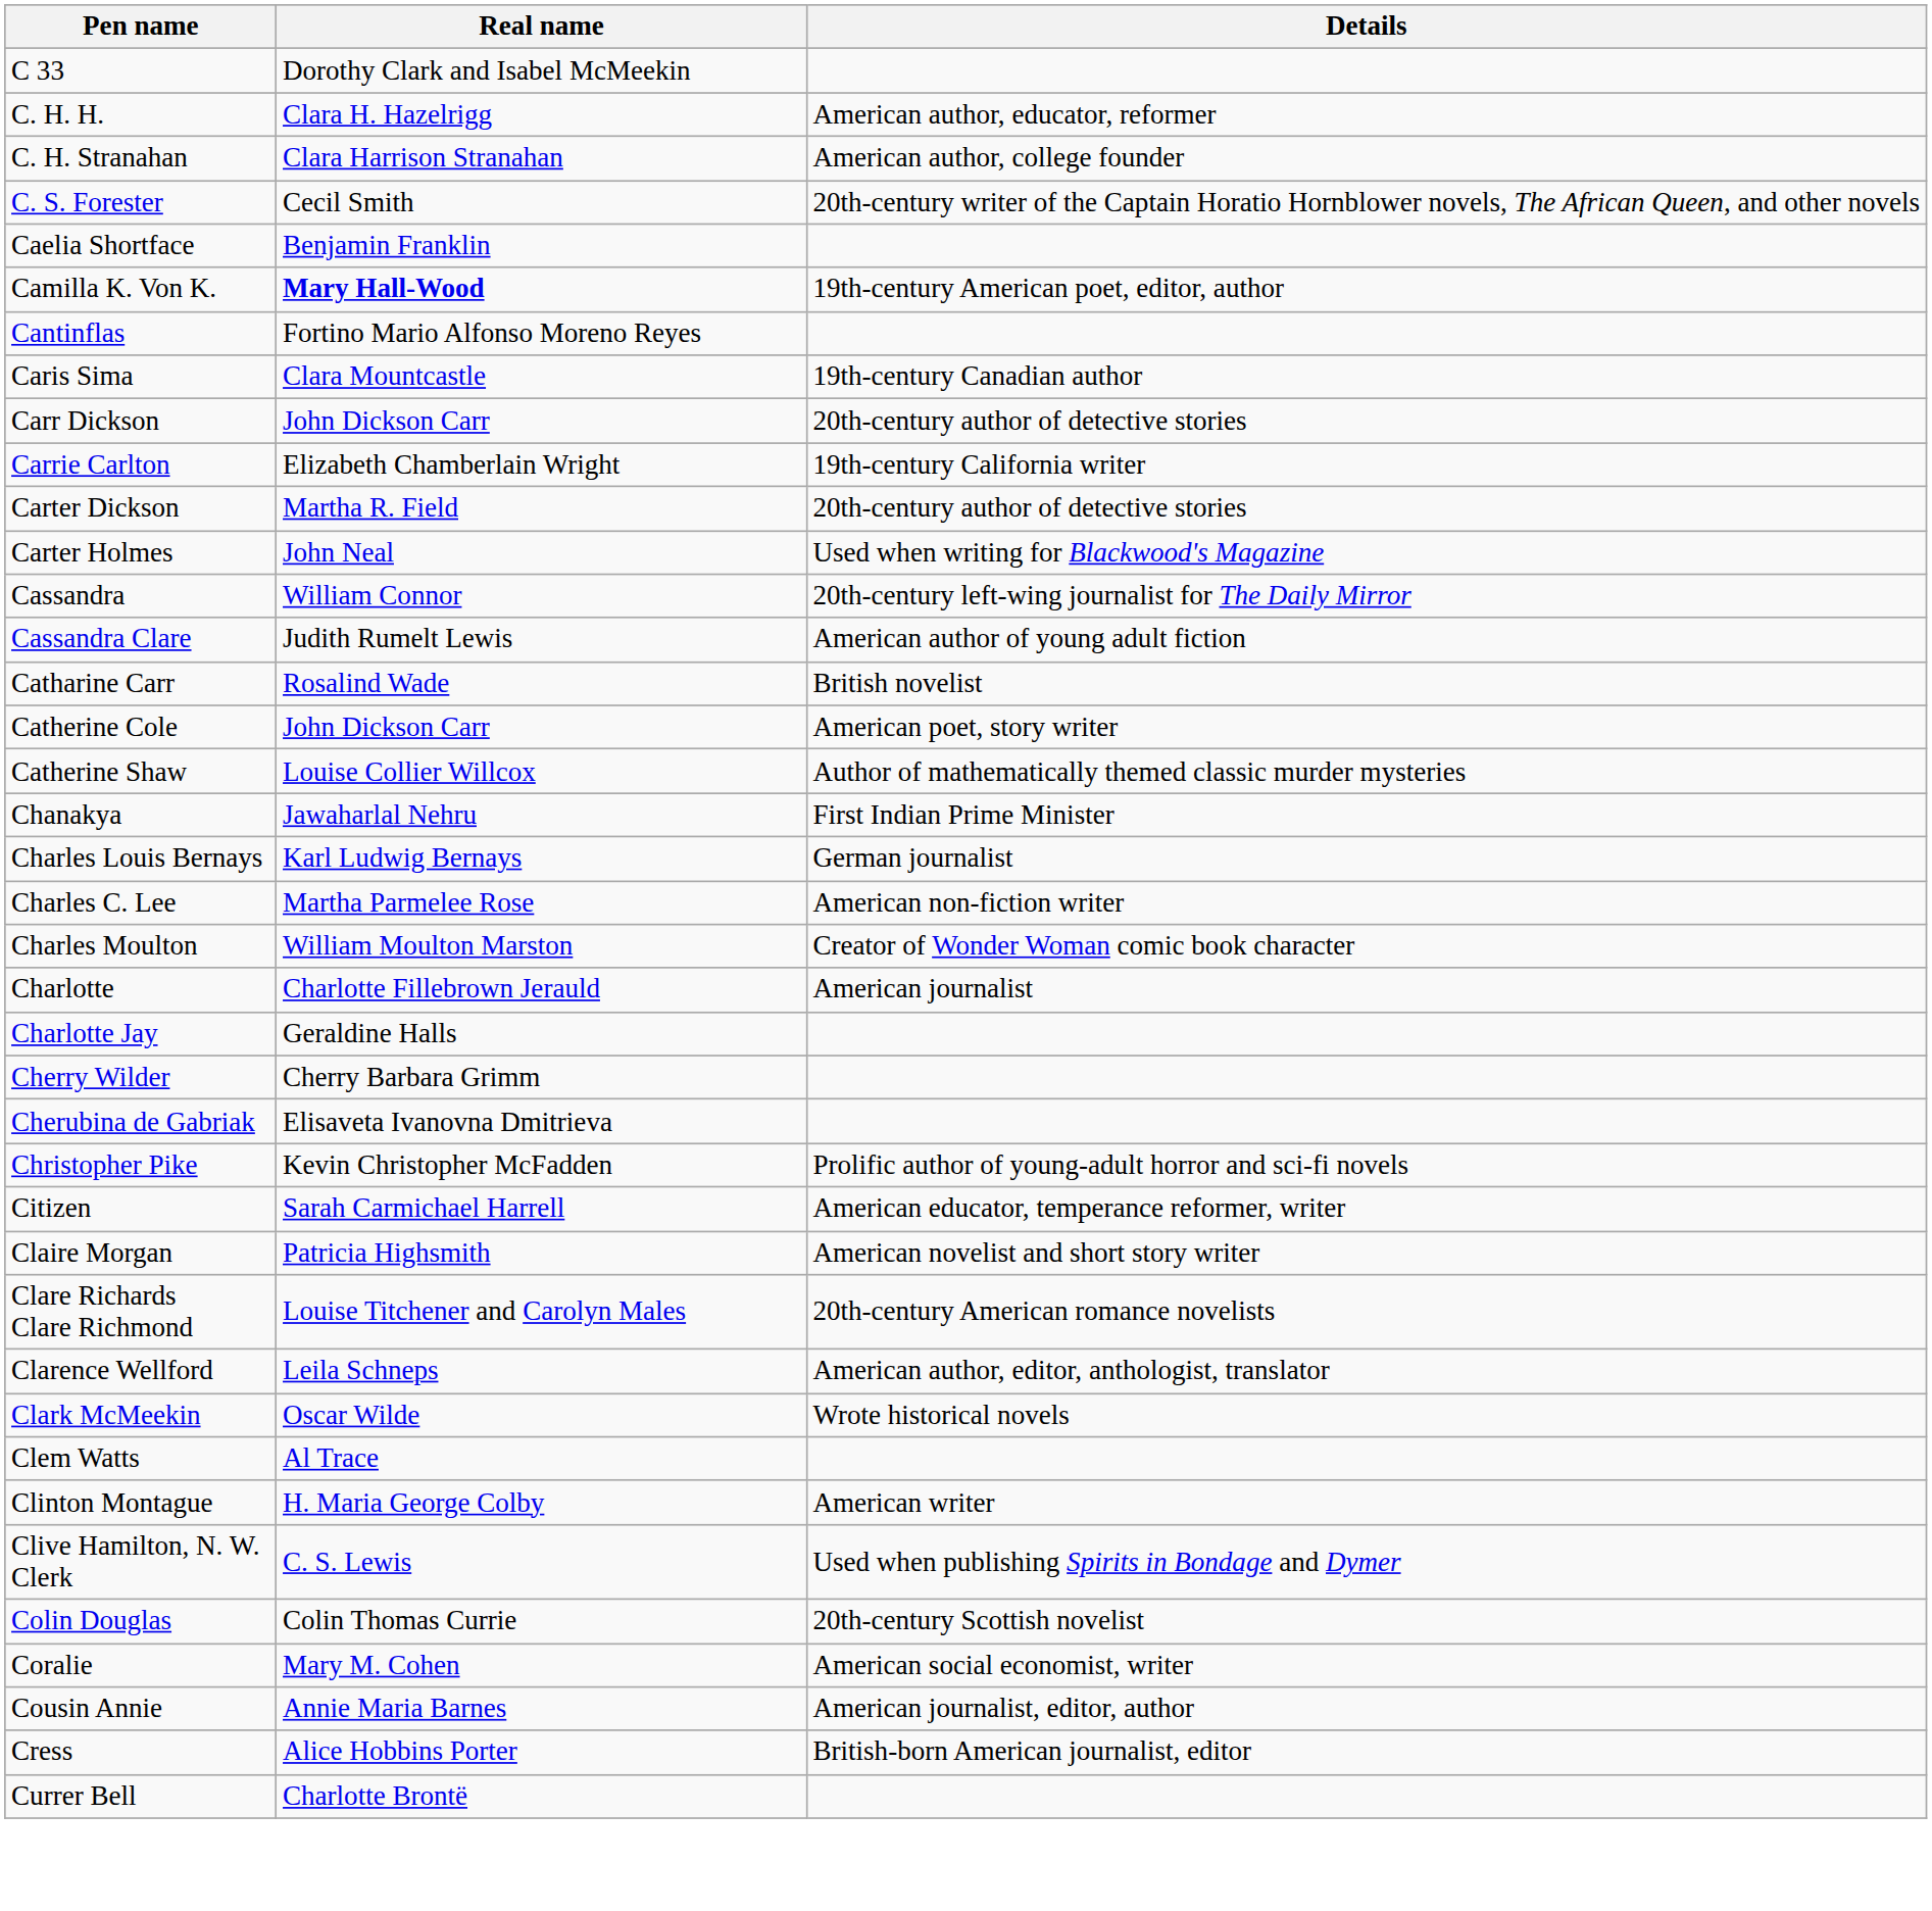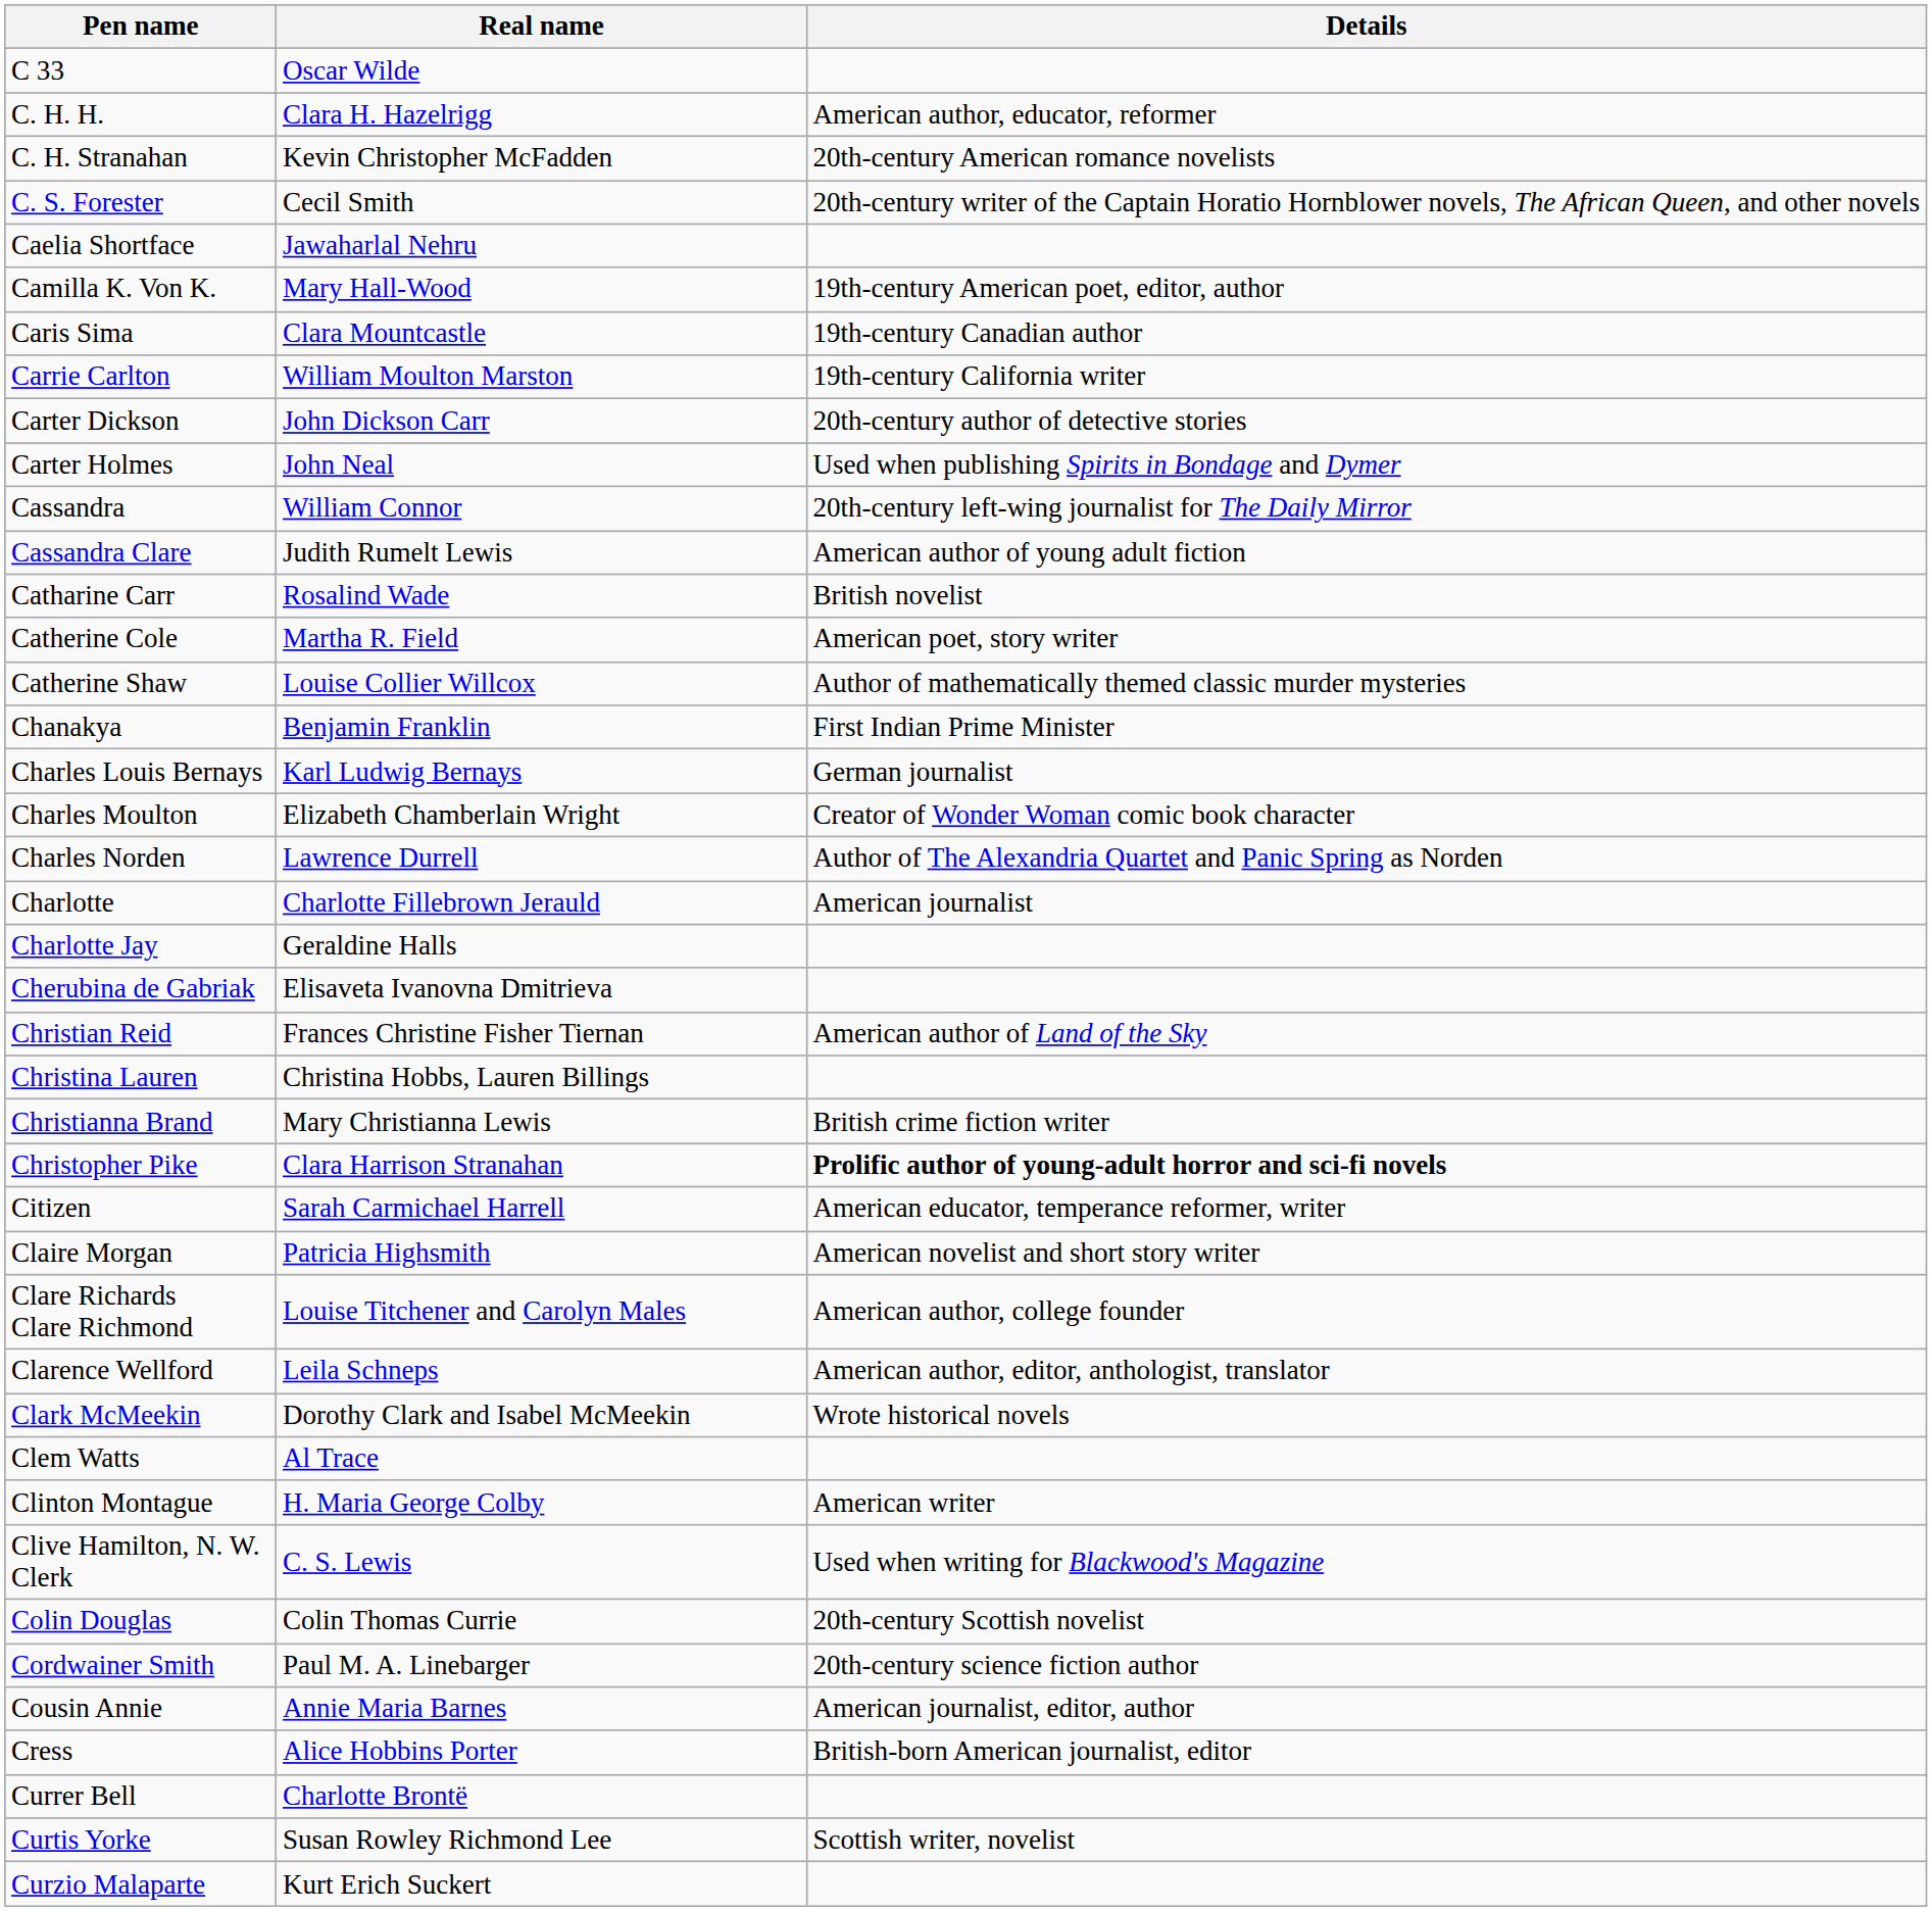C 33 | Real name: Dorothy Clark and Isabel McMeekin -> Oscar Wilde
C. H. Stranahan | Real name: Clara Harrison Stranahan -> Kevin Christopher McFadden
C. H. Stranahan | Details: American author, college founder -> 20th-century American romance novelists
Caelia Shortface | Real name: Benjamin Franklin -> Jawaharlal Nehru
Camilla K. Von K. | Real name: bold -> normal
- row: Cantinflas | Fortino Mario Alfonso Moreno Reyes
- row: Carr Dickson | John Dickson Carr | 20th-century author of detective stories
Carrie Carlton | Real name: Elizabeth Chamberlain Wright -> William Moulton Marston
Carter Dickson | Real name: Martha R. Field -> John Dickson Carr
Carter Holmes | Details: Used when writing for Blackwood's Magazine -> Used when publishing Spirits in Bondage and Dymer
Catherine Cole | Real name: John Dickson Carr -> Martha R. Field
Chanakya | Real name: Jawaharlal Nehru -> Benjamin Franklin
- row: Charles C. Lee | Martha Parmelee Rose | American non-fiction writer
Charles Moulton | Real name: William Moulton Marston -> Elizabeth Chamberlain Wright
+ row: Charles Norden | Lawrence Durrell | Author of The Alexandria Quartet and Panic Spring as Norden
- row: Cherry Wilder | Cherry Barbara Grimm
+ row: Christian Reid | Frances Christine Fisher Tiernan | American author of Land of the Sky
+ row: Christina Lauren | Christina Hobbs, Lauren Billings
+ row: Christianna Brand | Mary Christianna Lewis | British crime fiction writer
Christopher Pike | Real name: Kevin Christopher McFadden -> Clara Harrison Stranahan
Christopher Pike | Details: normal -> bold
Clare Richards Clare Richmond | Details: 20th-century American romance novelists -> American author, college founder
Clark McMeekin | Real name: Oscar Wilde -> Dorothy Clark and Isabel McMeekin
Clive Hamilton, N. W. Clerk | Details: Used when publishing Spirits in Bondage and Dymer -> Used when writing for Blackwood's Magazine
- row: Coralie | Mary M. Cohen | American social economist, writer
+ row: Cordwainer Smith | Paul M. A. Linebarger | 20th-century science fiction author
+ row: Curtis Yorke | Susan Rowley Richmond Lee | Scottish writer, novelist
+ row: Curzio Malaparte | Kurt Erich Suckert
